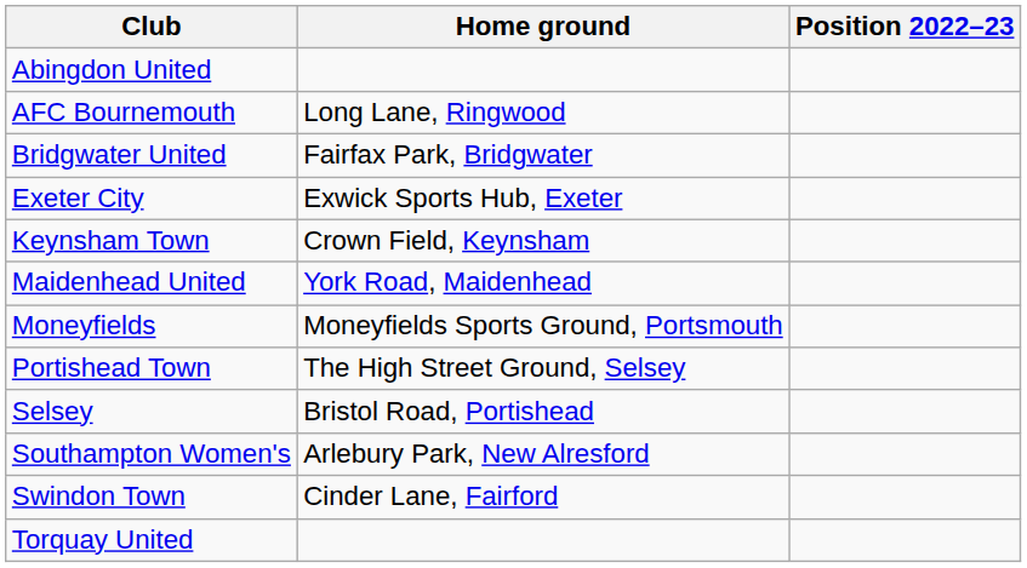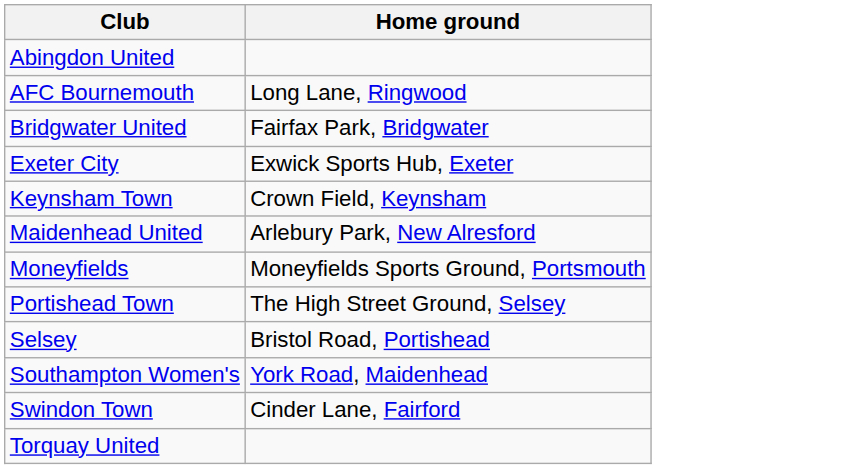- column: Position 2022–23
Maidenhead United | Home ground: York Road, Maidenhead -> Arlebury Park, New Alresford
Southampton Women's | Home ground: Arlebury Park, New Alresford -> York Road, Maidenhead
